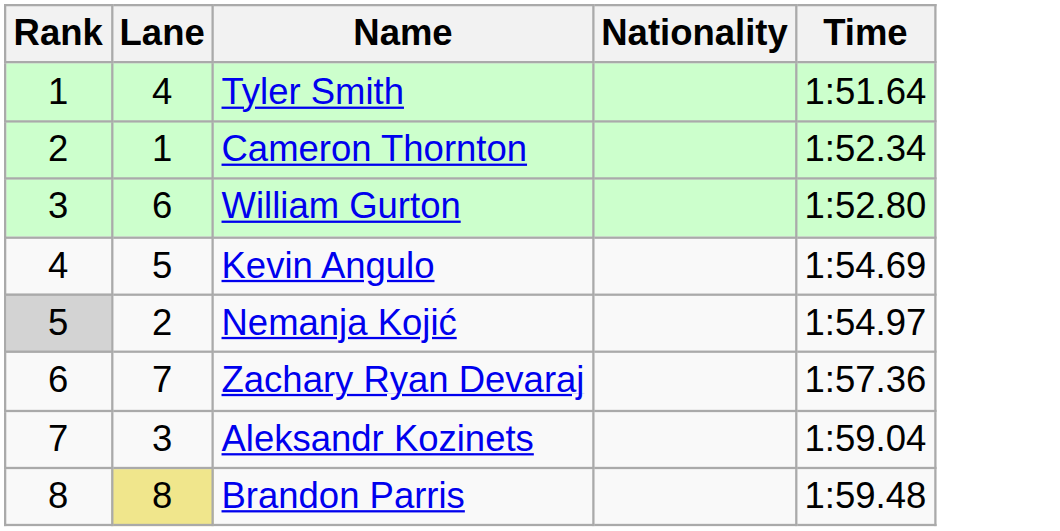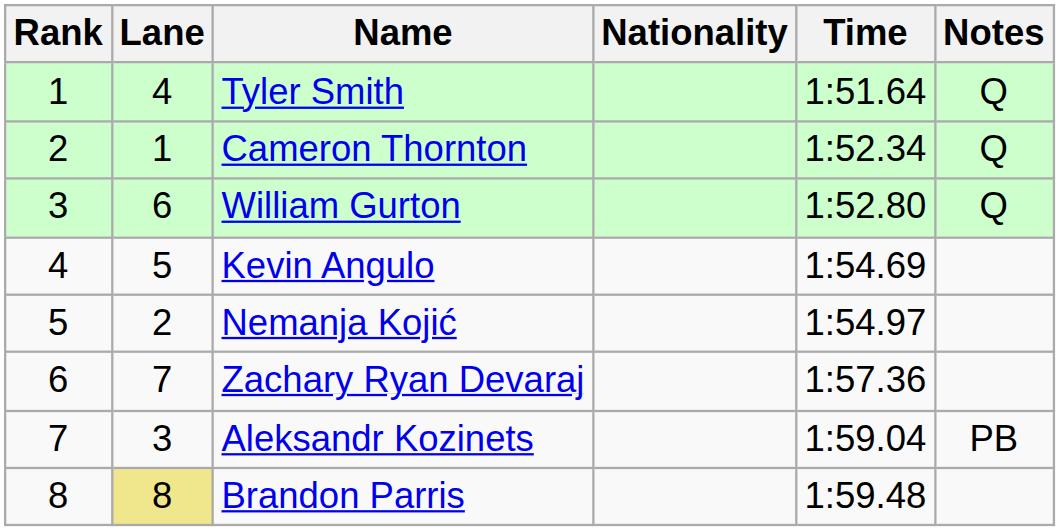+ column: Notes | Q | Q | Q | PB
Nemanja Kojić | Rank: lightgrey background -> no background
